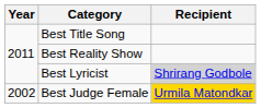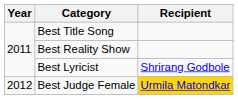Best Lyricist | Recipient: lightgrey background -> no background
Best Judge Female | Year: 2002 -> 2012
